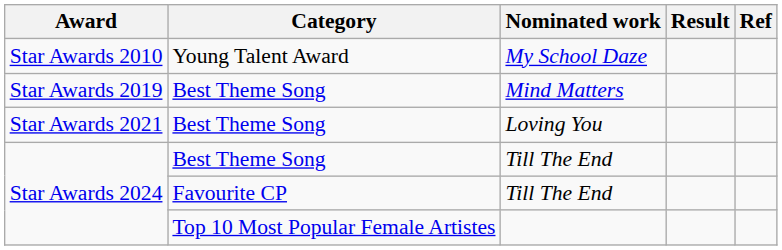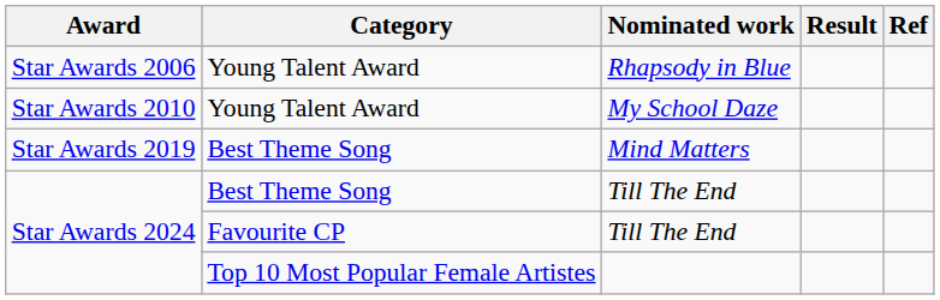+ row: Star Awards 2006 | Young Talent Award | Rhapsody in Blue
- row: Star Awards 2021 | Best Theme Song | Loving You
